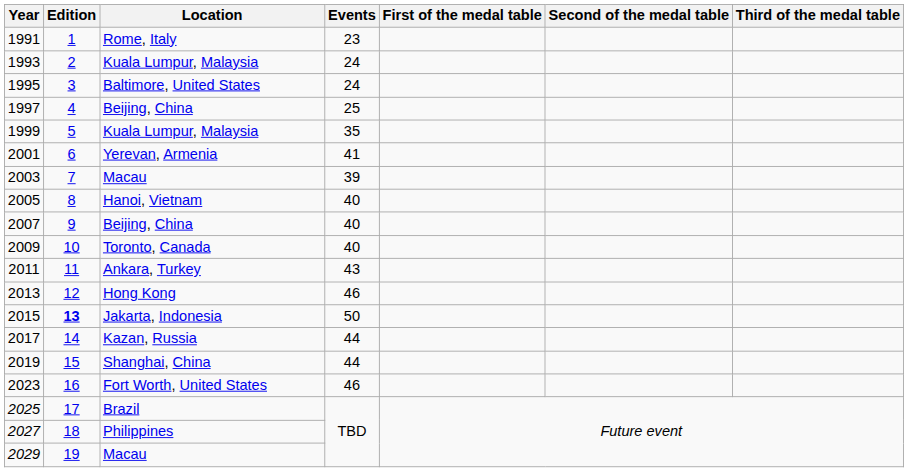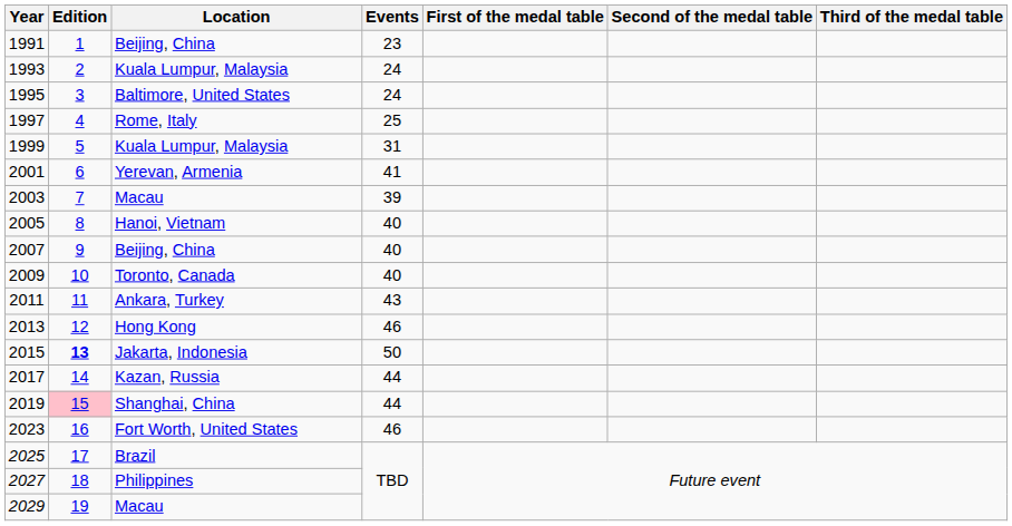1991 | Location: Rome, Italy -> Beijing, China
1997 | Location: Beijing, China -> Rome, Italy
1999 | Events: 35 -> 31
2019 | Edition: no background -> pink background
